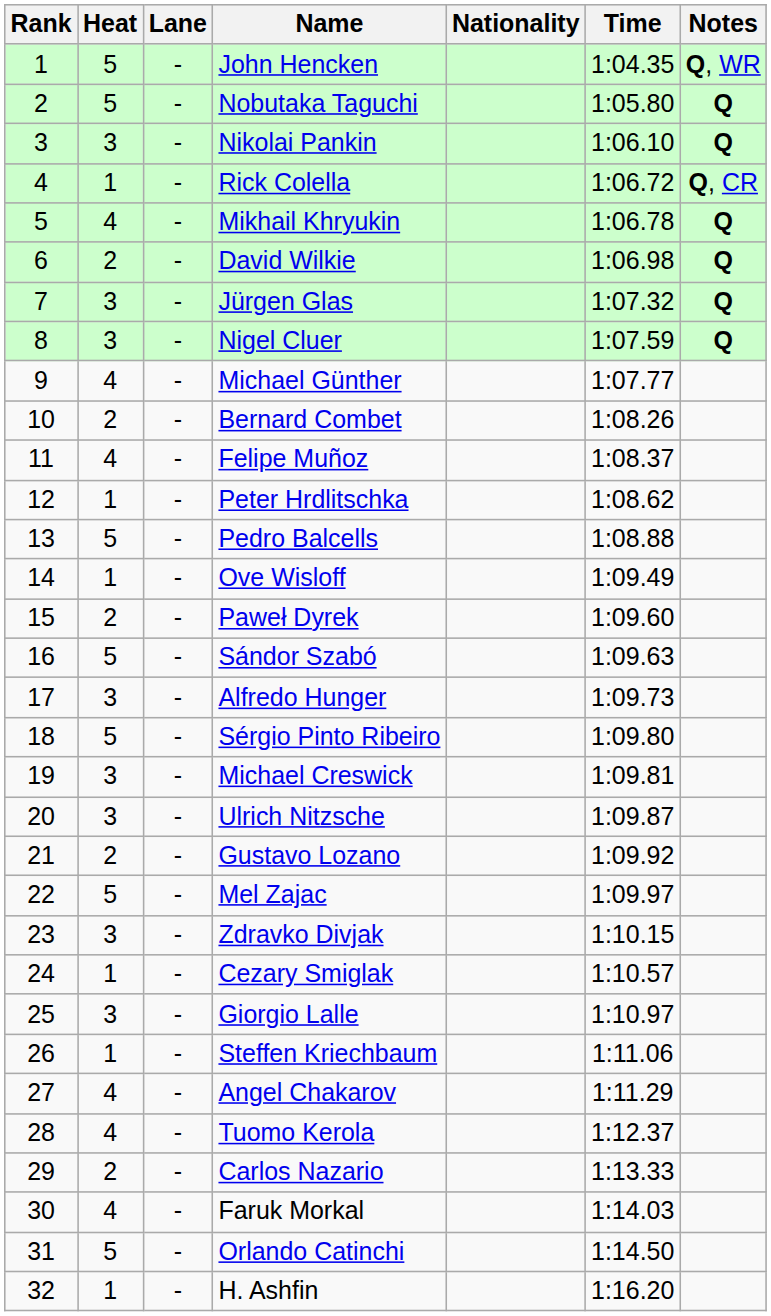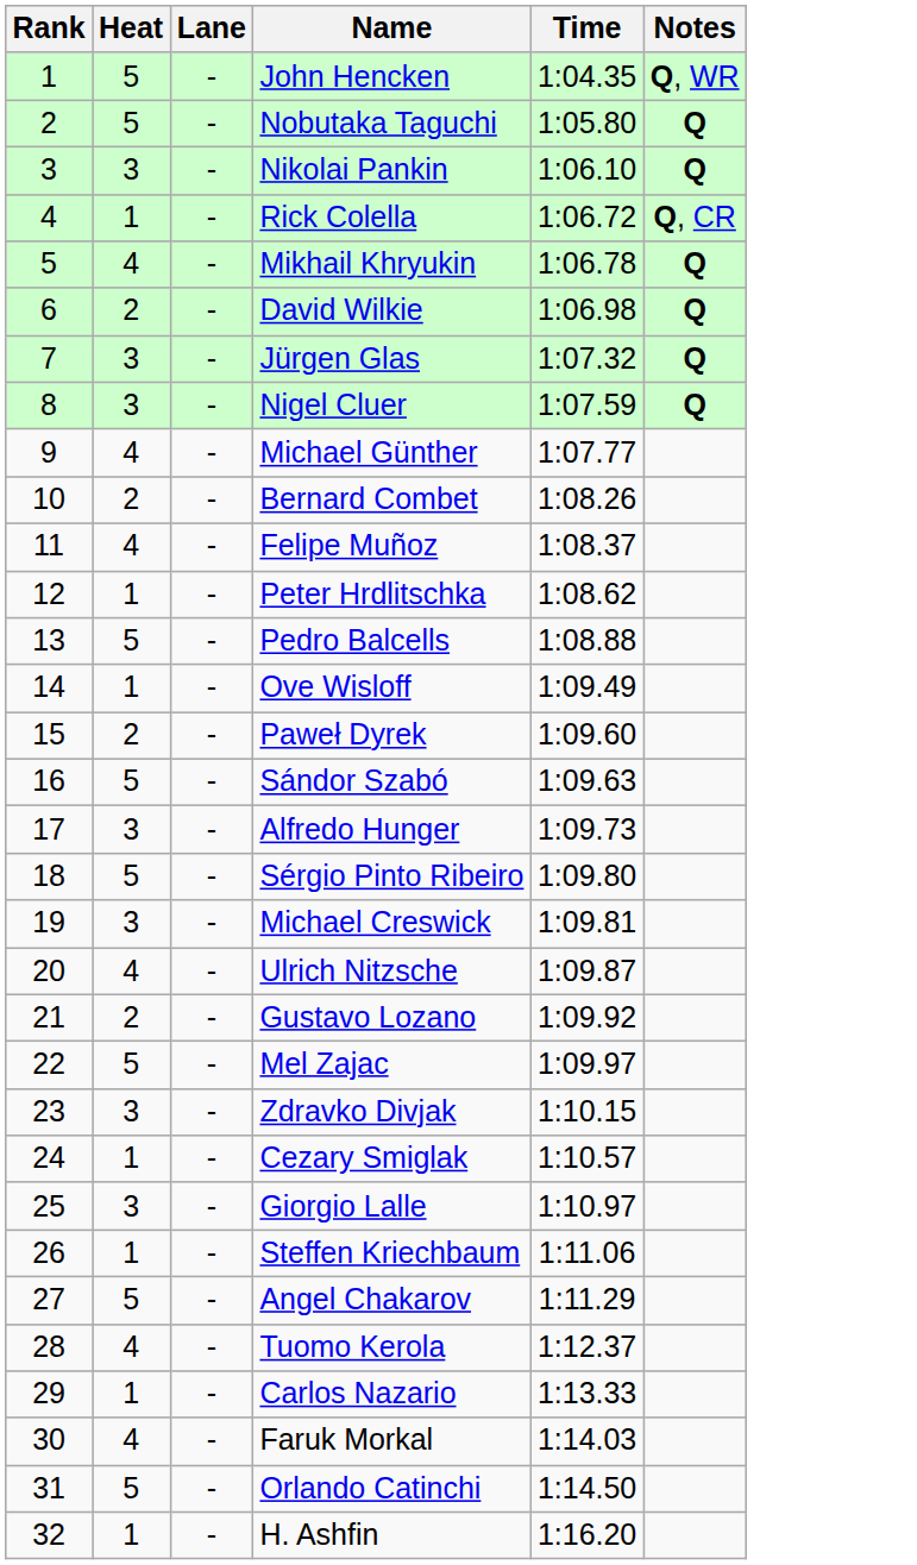- column: Nationality
Ulrich Nitzsche | Heat: 3 -> 4
Angel Chakarov | Heat: 4 -> 5
Carlos Nazario | Heat: 2 -> 1
